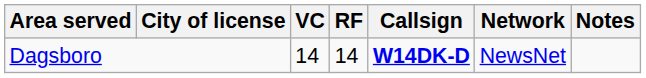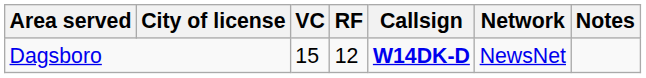Dagsboro | VC: 14 -> 15
Dagsboro | RF: 14 -> 12
